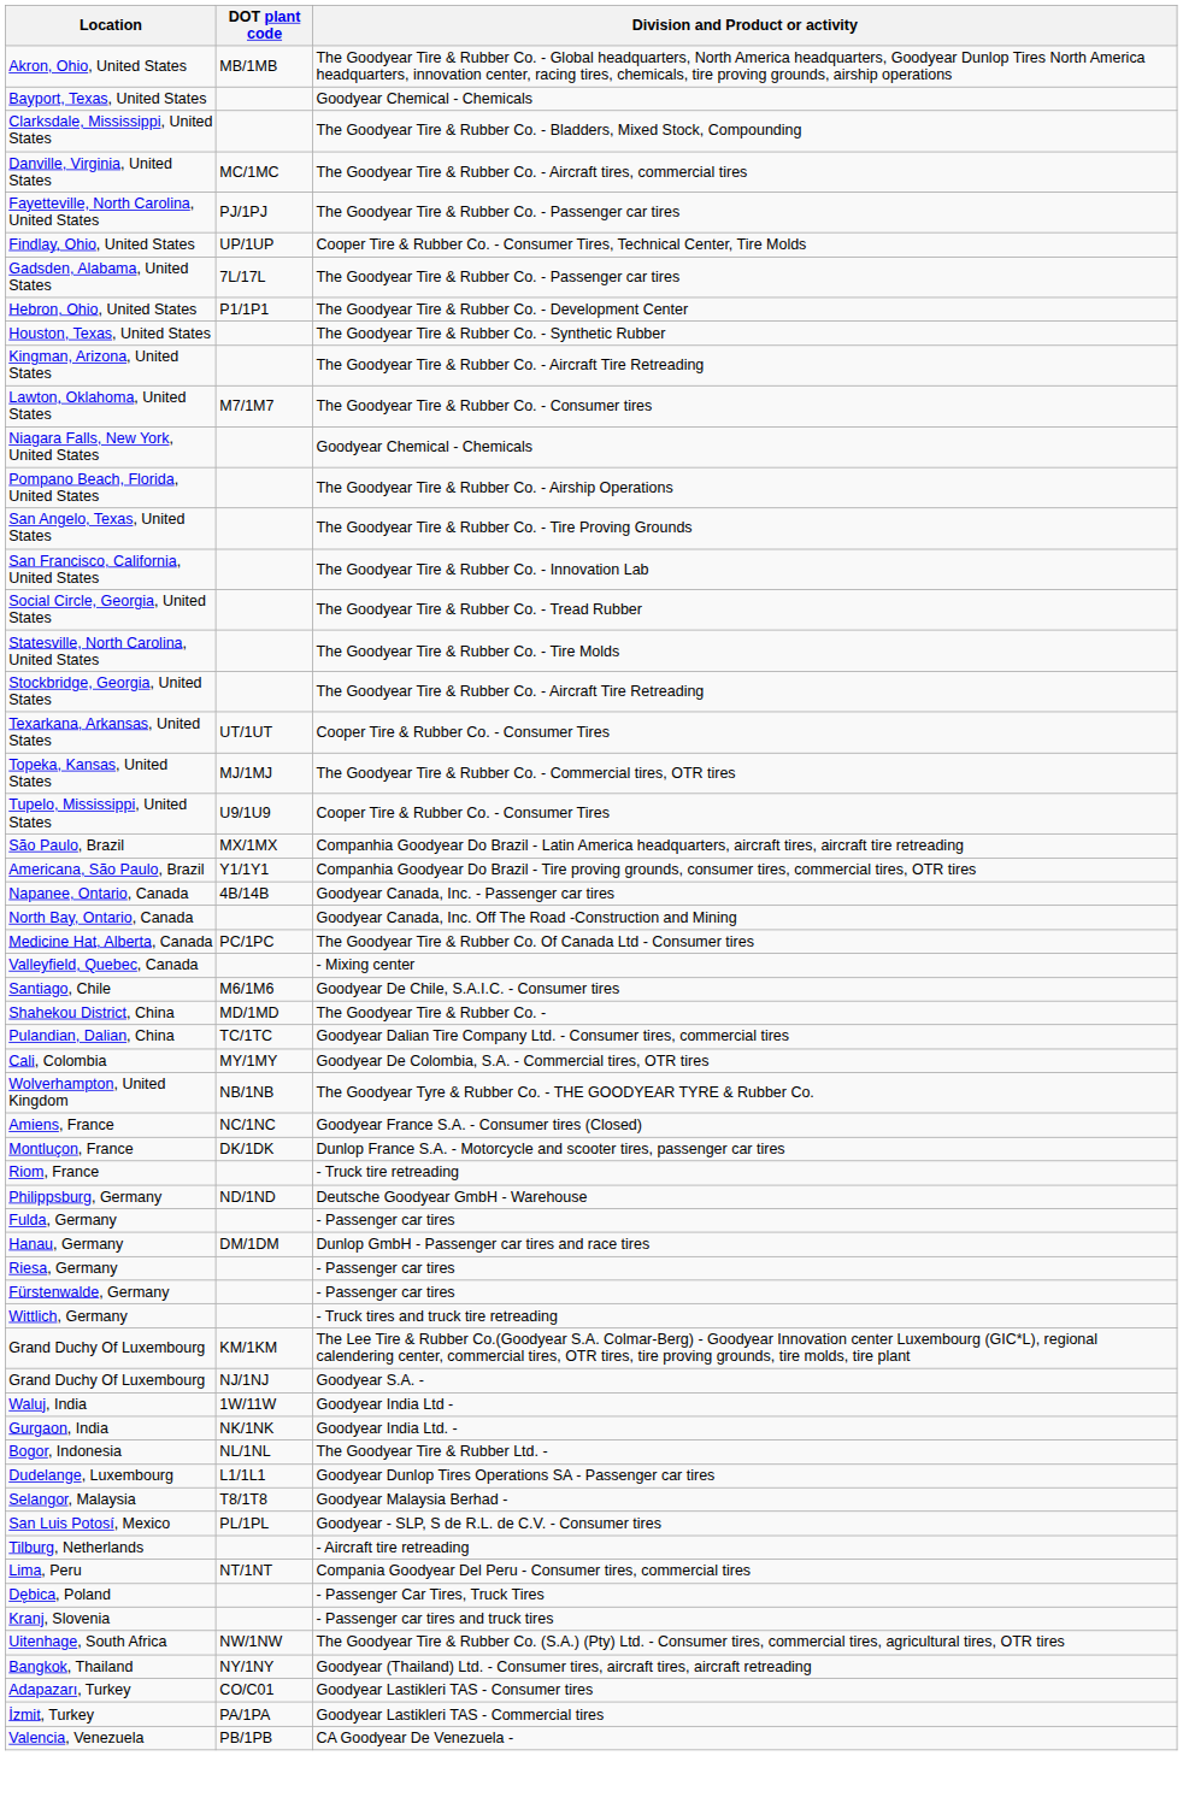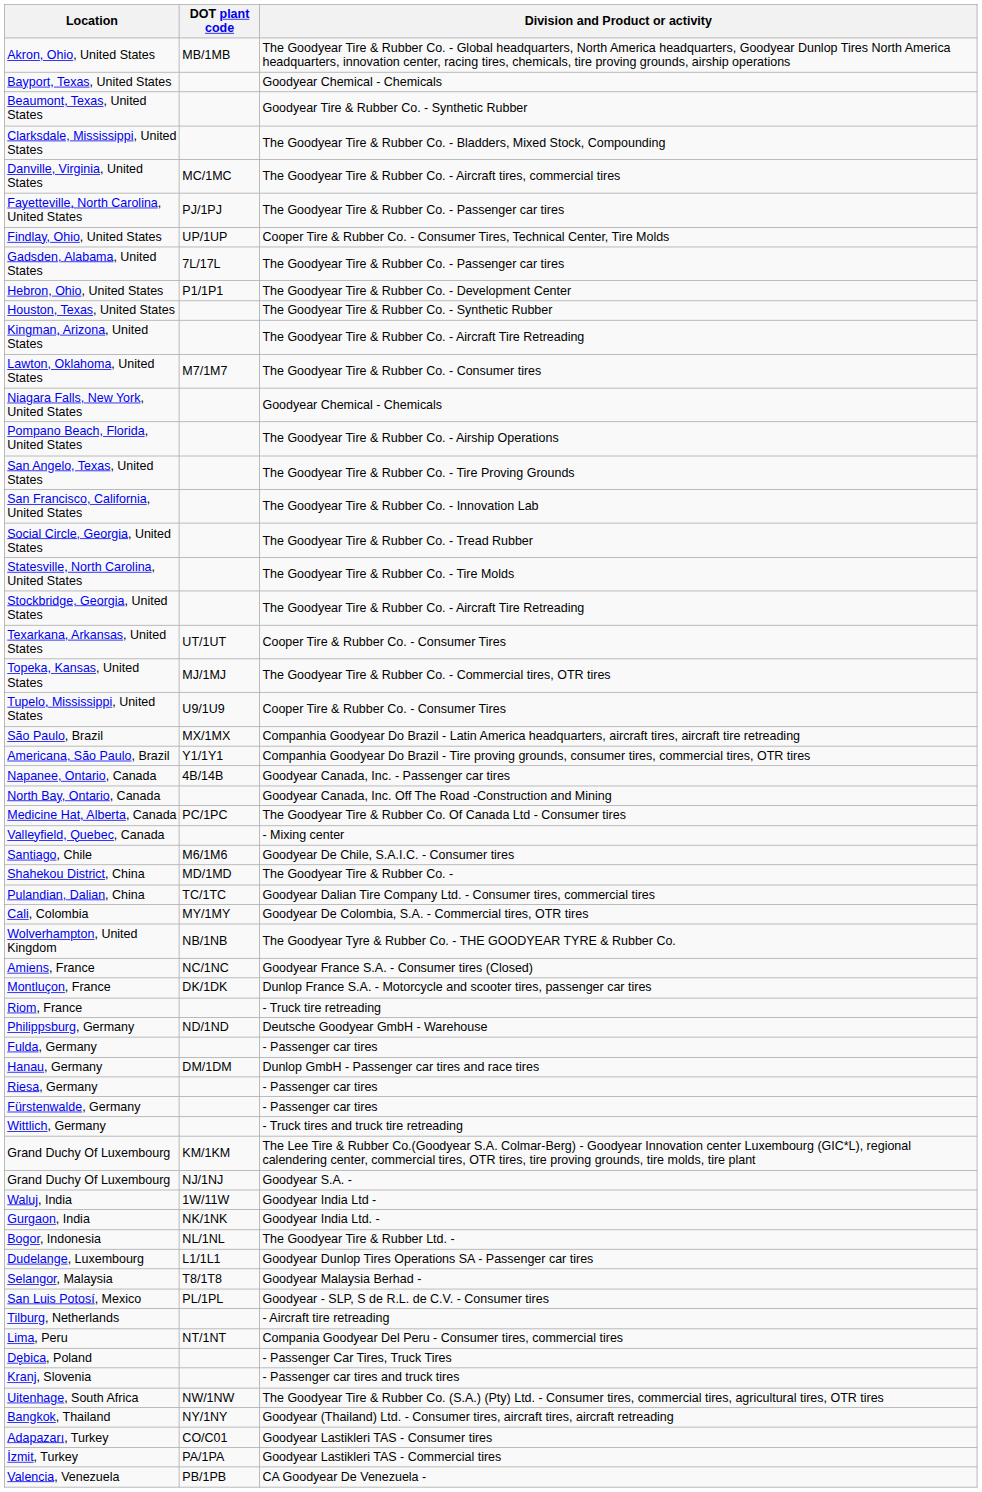+ row: Beaumont, Texas, United States | Goodyear Tire & Rubber Co. - Synthetic Rubber
